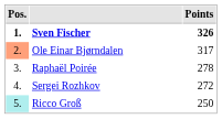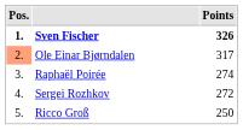Raphaël Poirée | Points: 278 -> 274
Ricco Groß | Pos.: paleturquoise background -> no background
